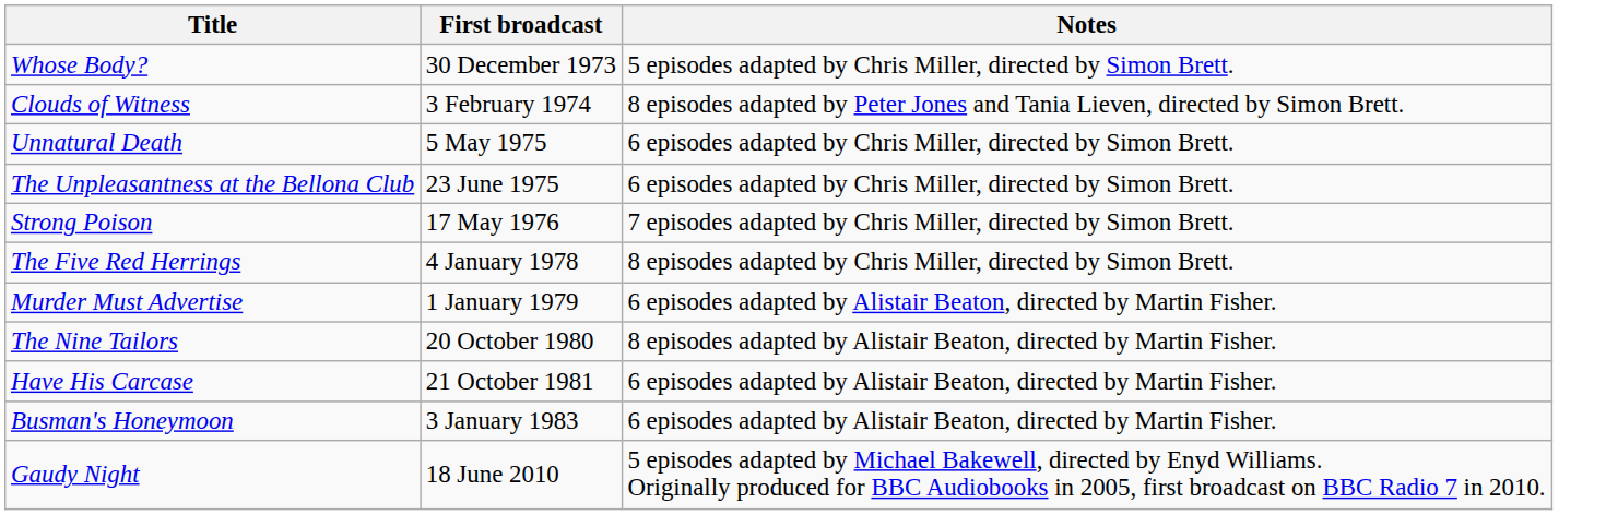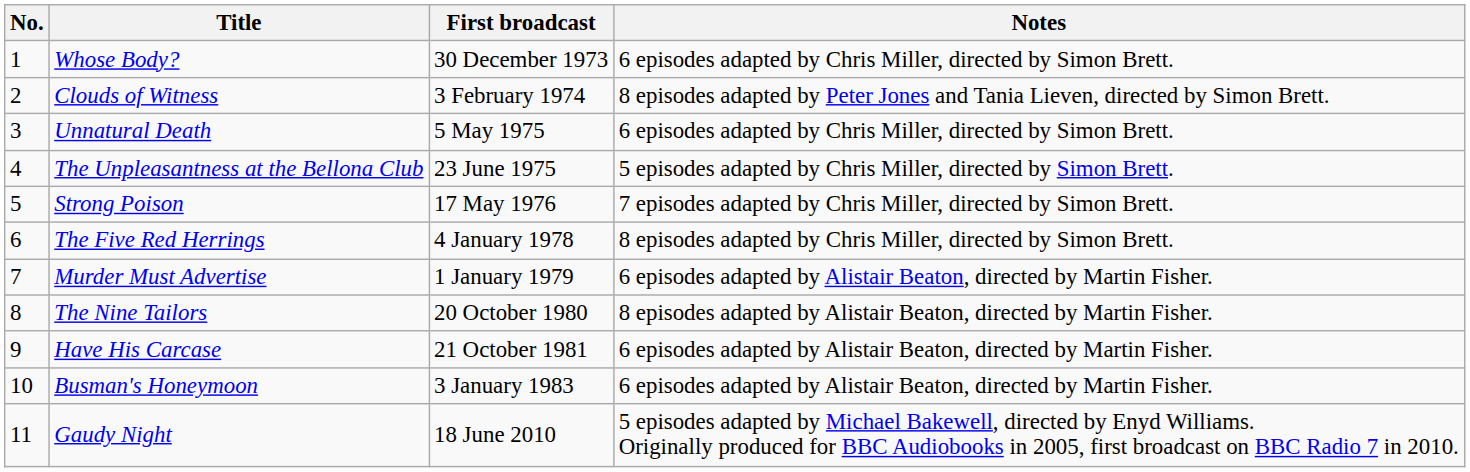+ column: No. | 1 | 2 | 3 | 4 | 5 | 6 | 7 | 8 | 9 | 10 | 11
Whose Body? | Notes: 5 episodes adapted by Chris Miller, directed by Simon Brett. -> 6 episodes adapted by Chris Miller, directed by Simon Brett.
The Unpleasantness at the Bellona Club | Notes: 6 episodes adapted by Chris Miller, directed by Simon Brett. -> 5 episodes adapted by Chris Miller, directed by Simon Brett.
